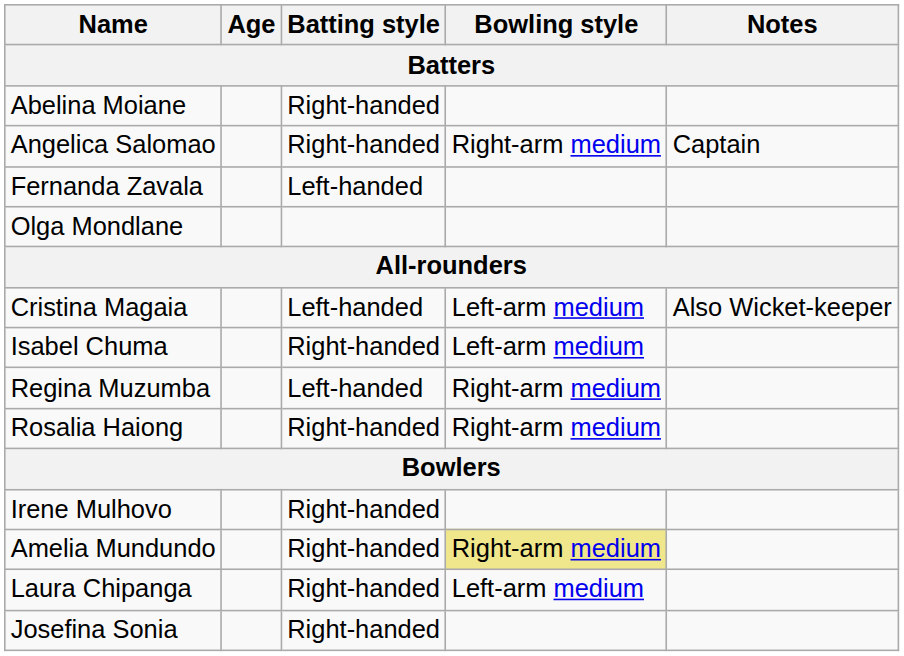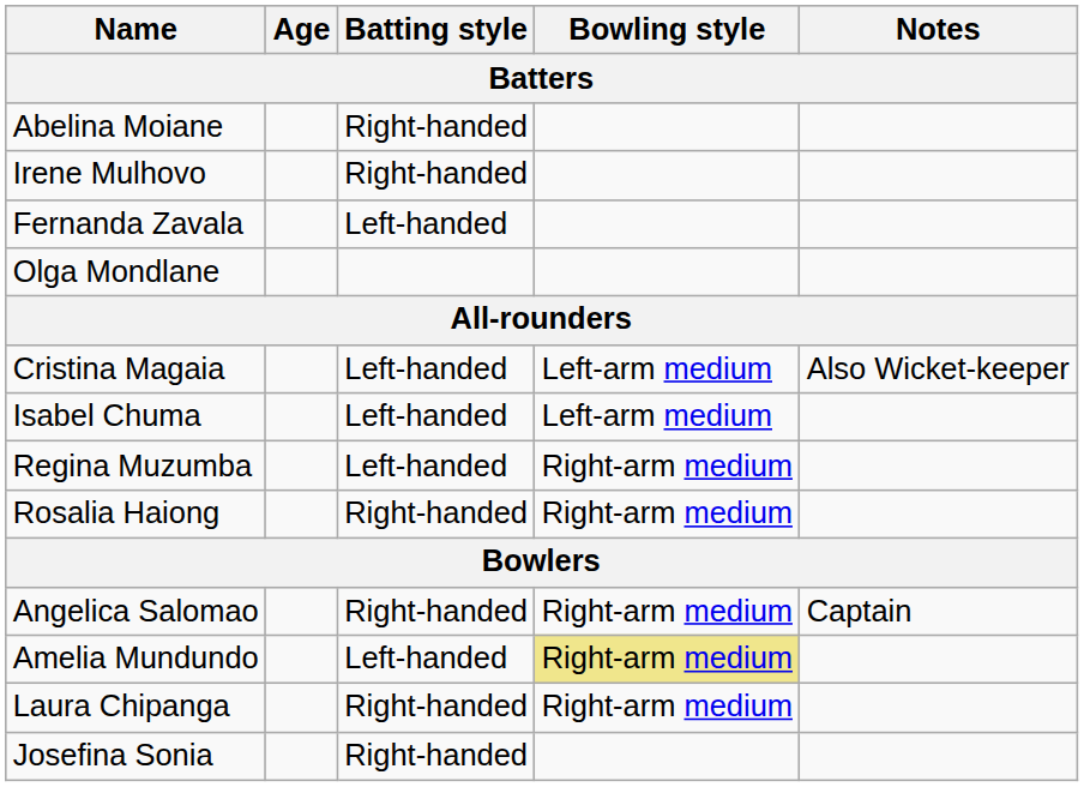rows swapped: Irene Mulhovo <-> Angelica Salomao
Isabel Chuma | Batting style: Right-handed -> Left-handed
Amelia Mundundo | Batting style: Right-handed -> Left-handed
Laura Chipanga | Bowling style: Left-arm medium -> Right-arm medium
